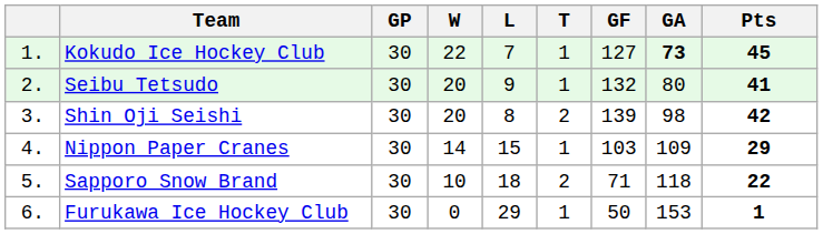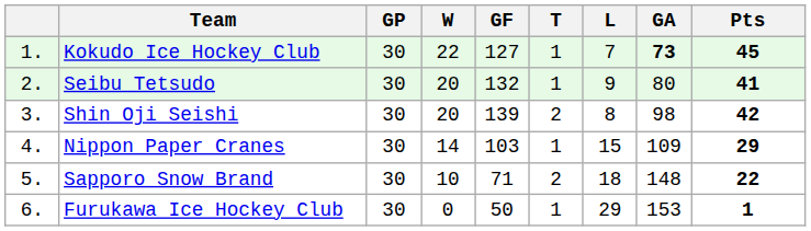columns swapped: L <-> GF
Sapporo Snow Brand | GA: 118 -> 148
